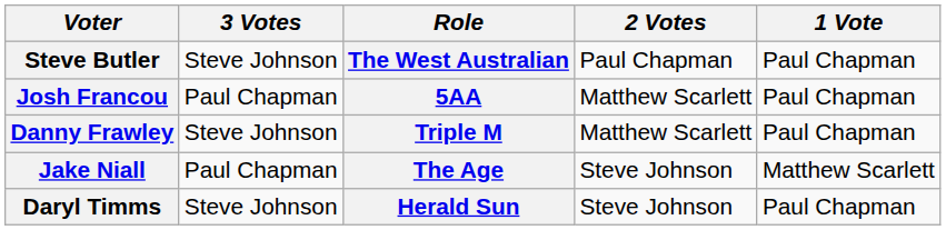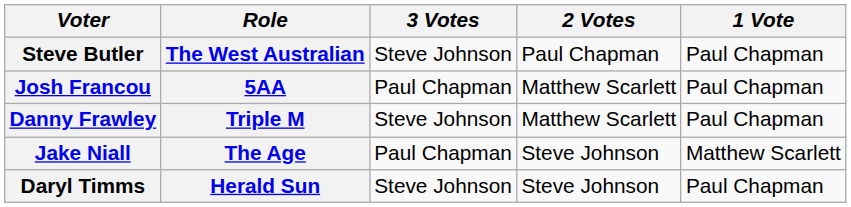columns swapped: Role <-> 3 Votes
